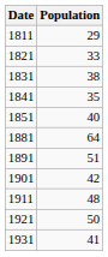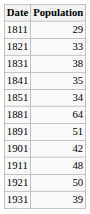1851 | Population: 40 -> 34
1931 | Population: 41 -> 39
